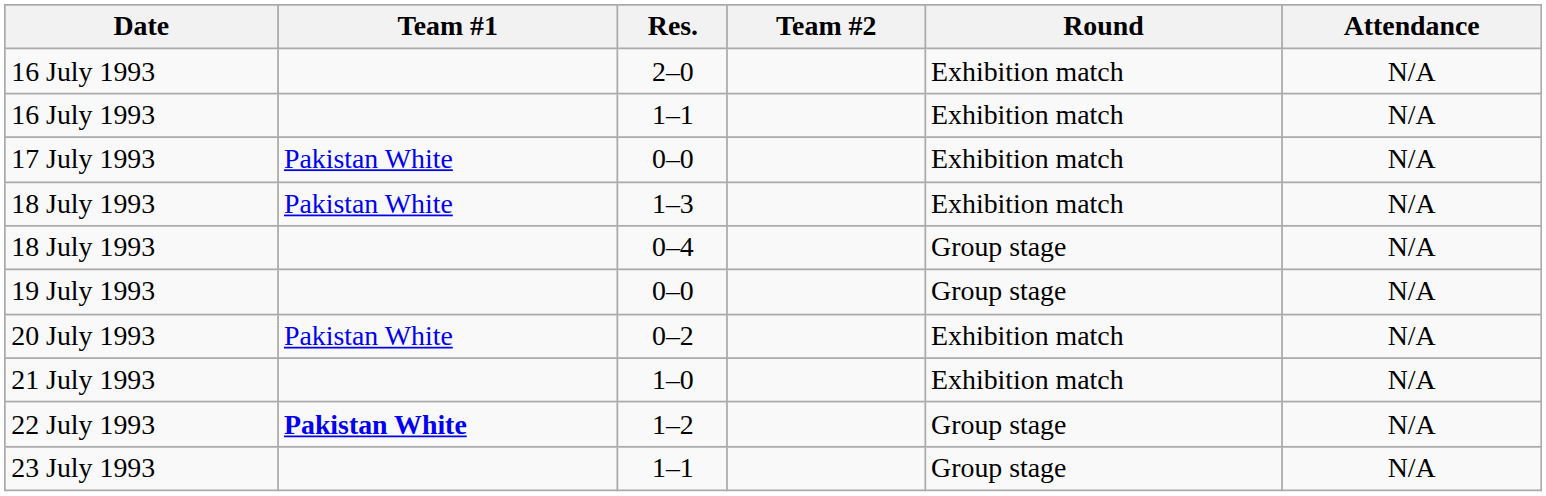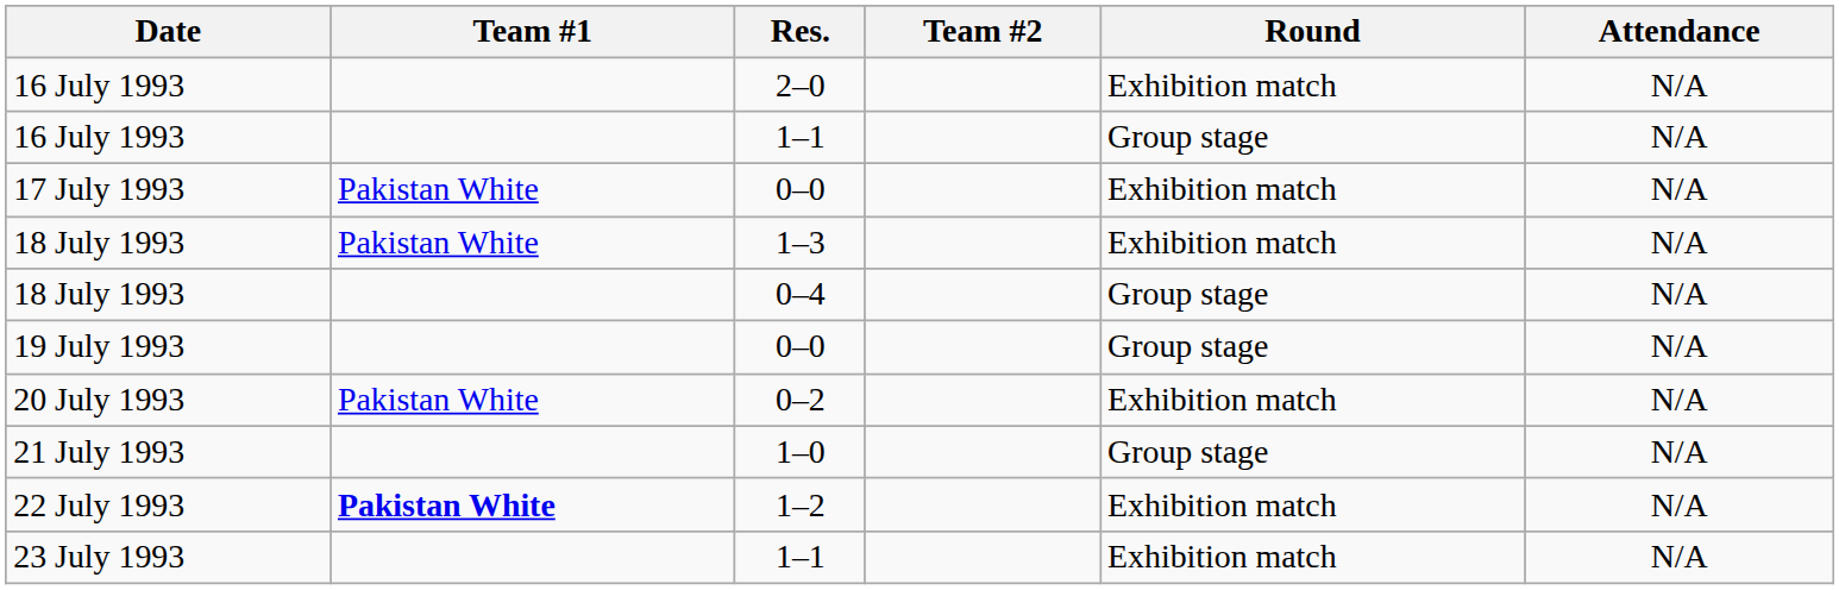16 July 1993 / 1–1 | Round: Exhibition match -> Group stage
21 July 1993 | Round: Exhibition match -> Group stage
22 July 1993 | Round: Group stage -> Exhibition match
23 July 1993 | Round: Group stage -> Exhibition match
